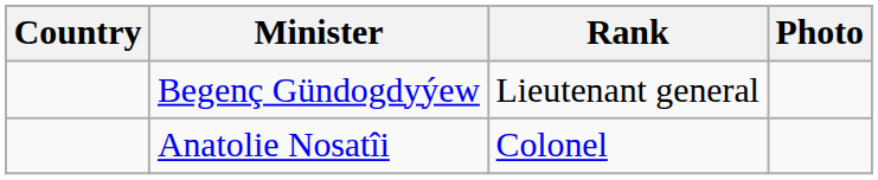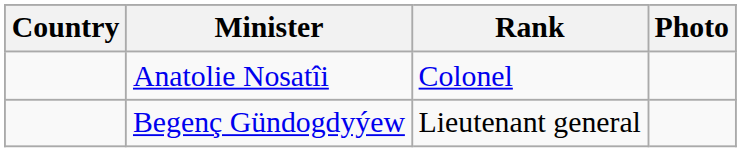rows swapped: Anatolie Nosatîi <-> Begenç Gündogdyýew
